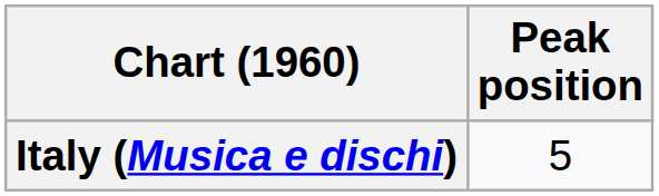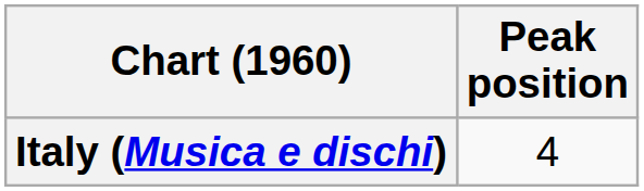Italy (Musica e dischi) | Peak position: 5 -> 4
